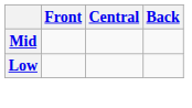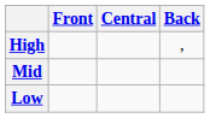+ row: High | ,
